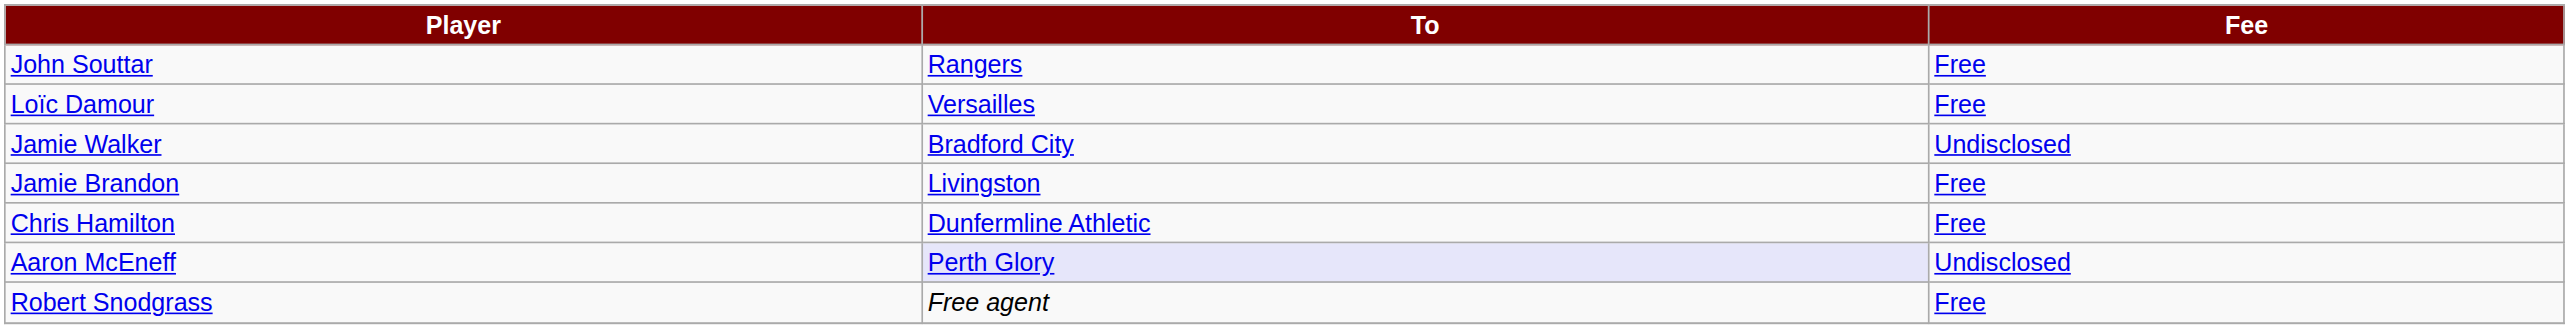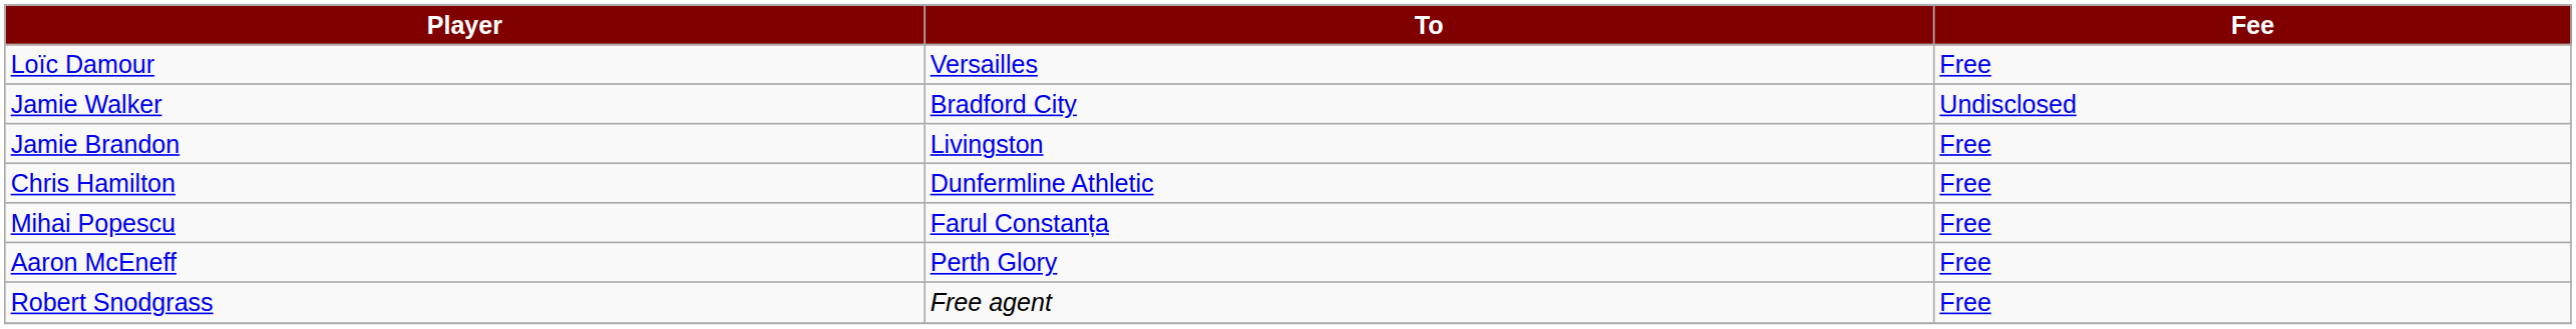- row: John Souttar | Rangers | Free
+ row: Mihai Popescu | Farul Constanța | Free
Aaron McEneff | To: lavender background -> no background
Aaron McEneff | Fee: Undisclosed -> Free
